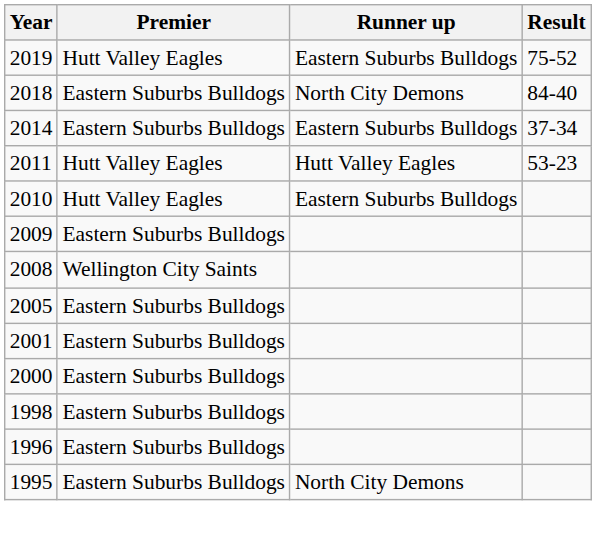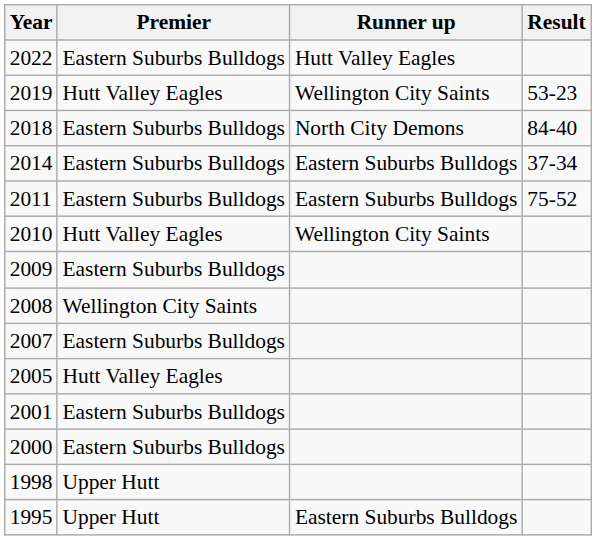+ row: 2022 | Eastern Suburbs Bulldogs | Hutt Valley Eagles
2019 | Runner up: Eastern Suburbs Bulldogs -> Wellington City Saints
2019 | Result: 75-52 -> 53-23
2011 | Premier: Hutt Valley Eagles -> Eastern Suburbs Bulldogs
2011 | Runner up: Hutt Valley Eagles -> Eastern Suburbs Bulldogs
2011 | Result: 53-23 -> 75-52
2010 | Runner up: Eastern Suburbs Bulldogs -> Wellington City Saints
+ row: 2007 | Eastern Suburbs Bulldogs
2005 | Premier: Eastern Suburbs Bulldogs -> Hutt Valley Eagles
1998 | Premier: Eastern Suburbs Bulldogs -> Upper Hutt
- row: 1996 | Eastern Suburbs Bulldogs
1995 | Premier: Eastern Suburbs Bulldogs -> Upper Hutt
1995 | Runner up: North City Demons -> Eastern Suburbs Bulldogs
